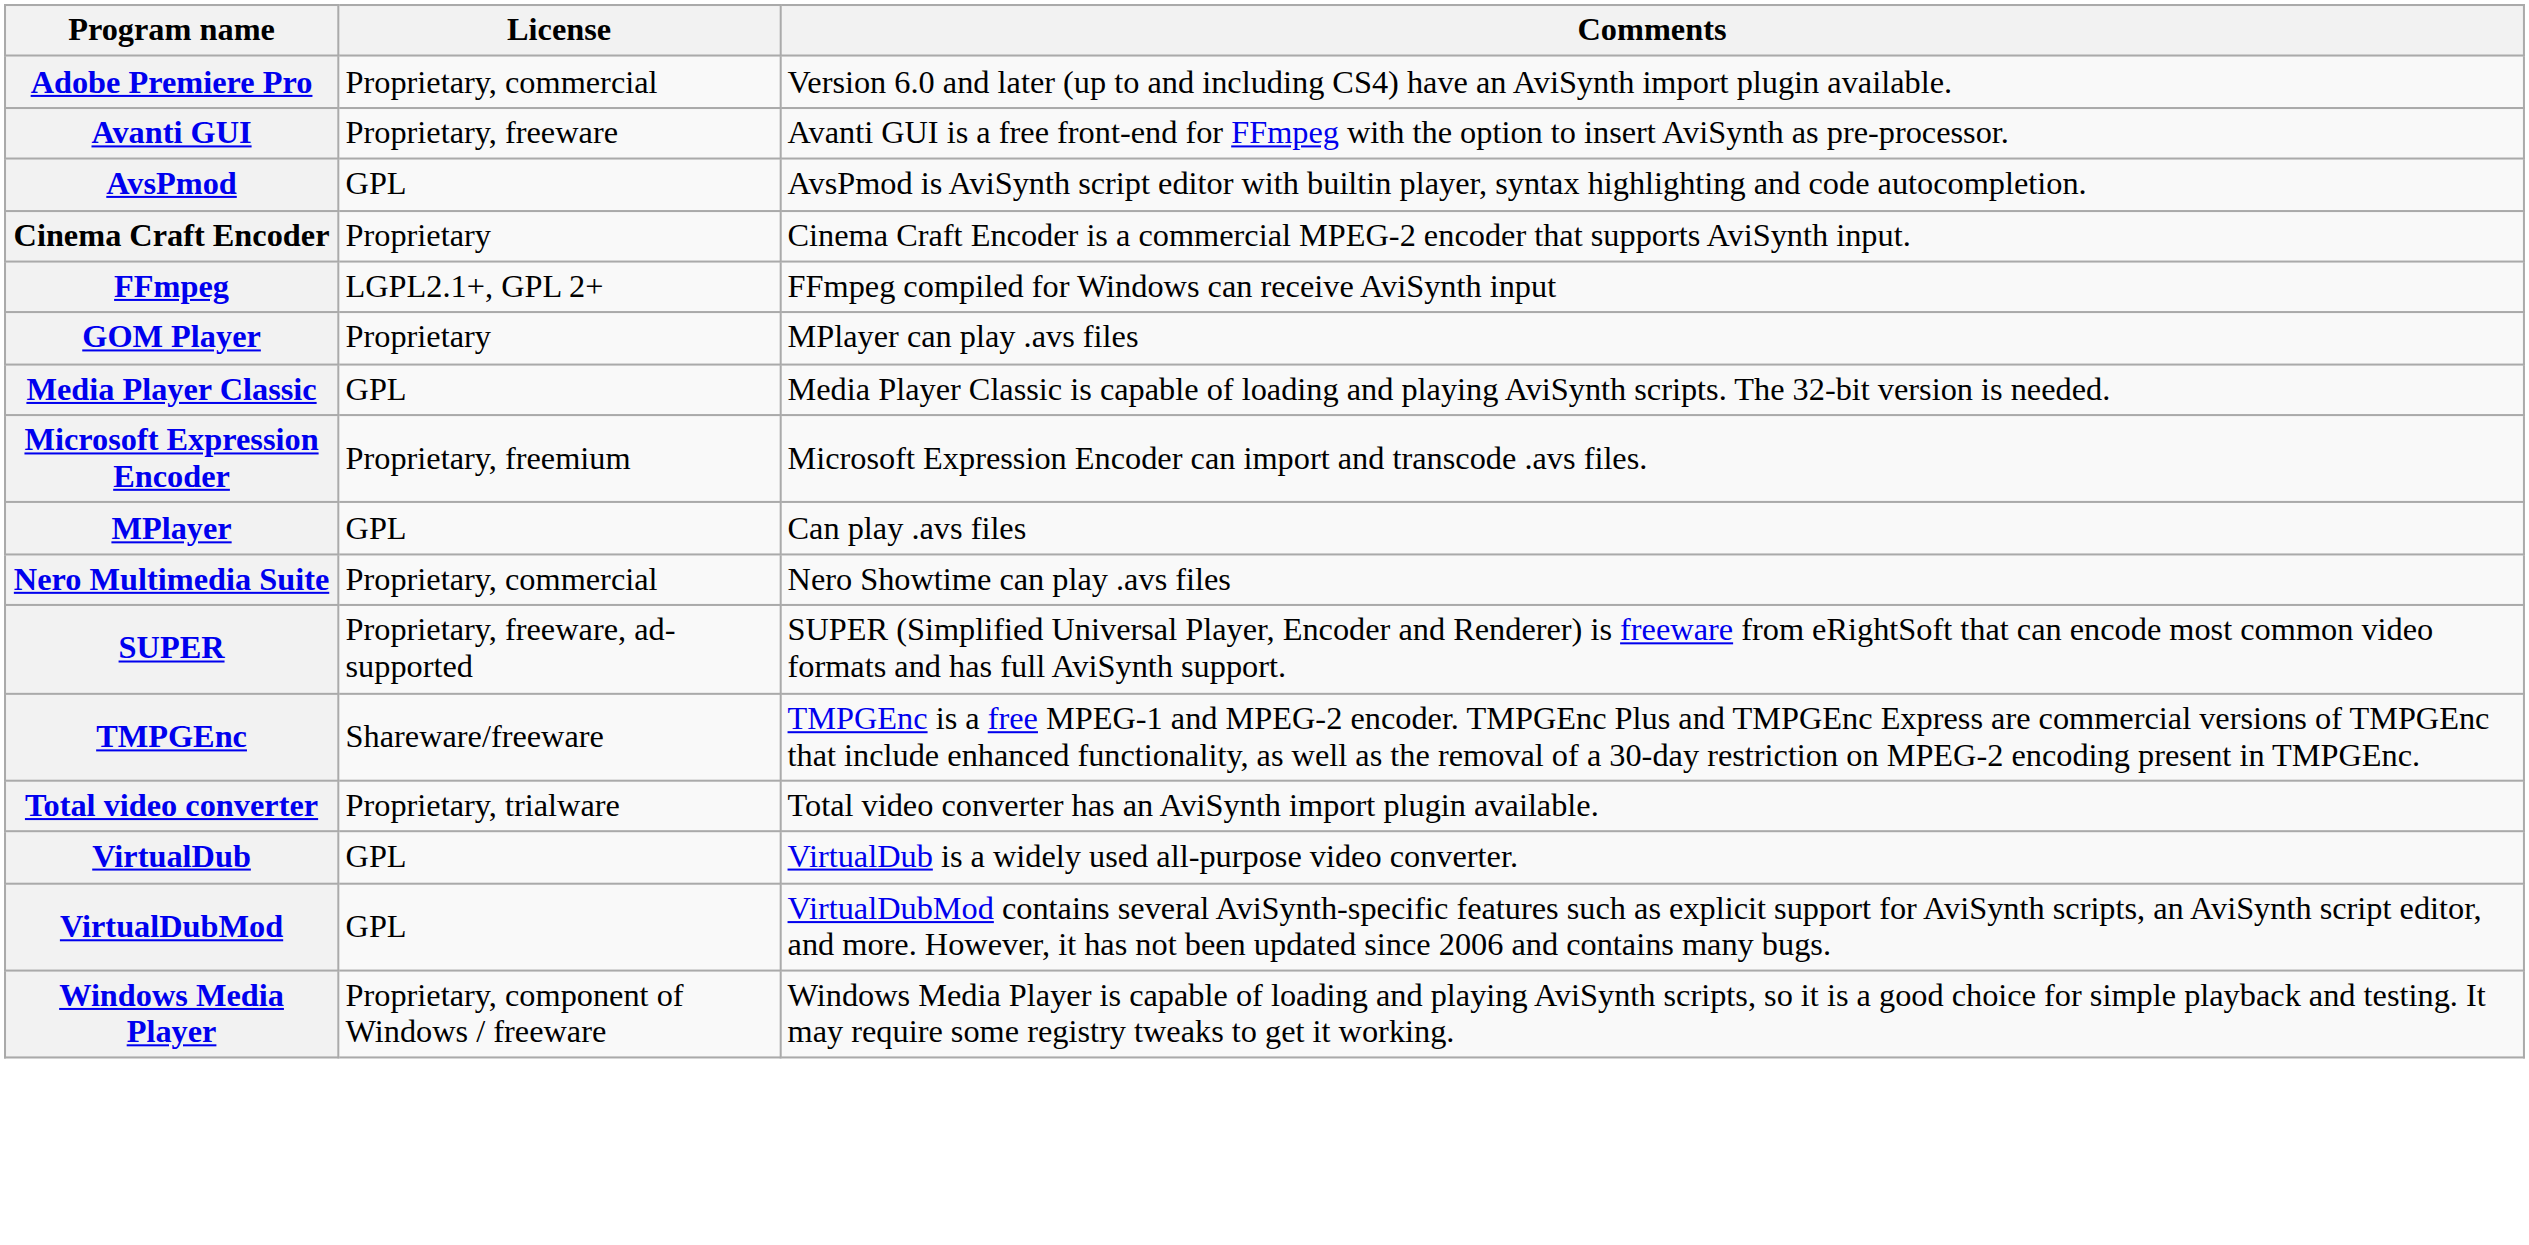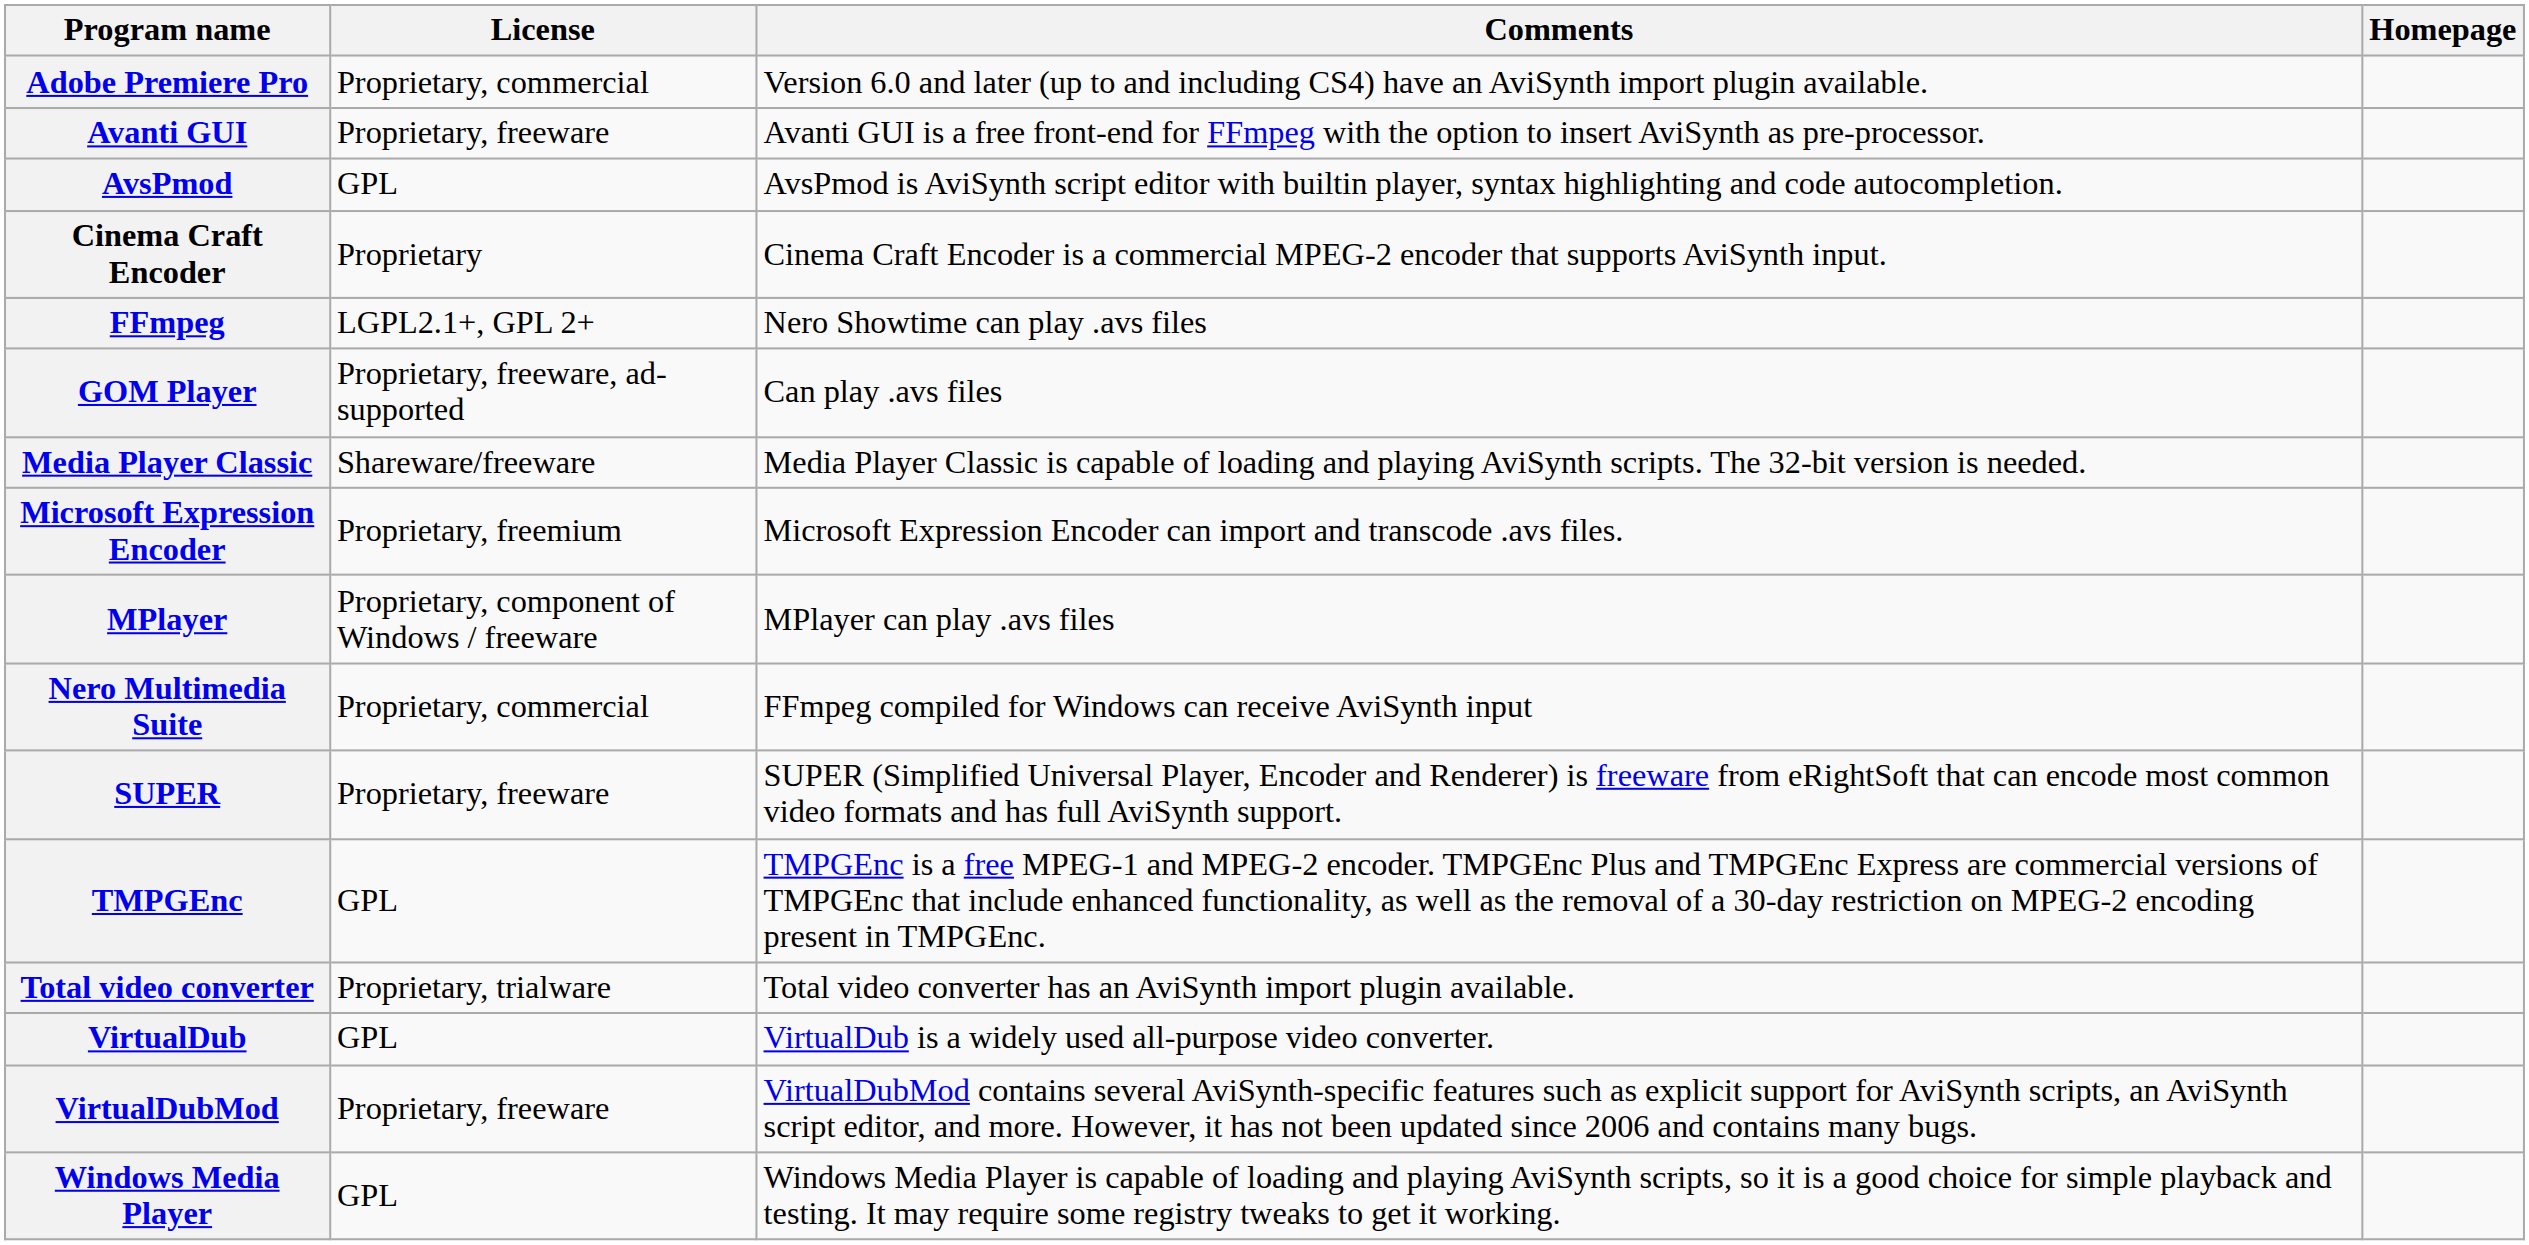+ column: Homepage
FFmpeg | Comments: FFmpeg compiled for Windows can receive AviSynth input -> Nero Showtime can play .avs files
GOM Player | License: Proprietary -> Proprietary, freeware, ad-supported
GOM Player | Comments: MPlayer can play .avs files -> Can play .avs files
Media Player Classic | License: GPL -> Shareware/freeware
MPlayer | License: GPL -> Proprietary, component of Windows / freeware
MPlayer | Comments: Can play .avs files -> MPlayer can play .avs files
Nero Multimedia Suite | Comments: Nero Showtime can play .avs files -> FFmpeg compiled for Windows can receive AviSynth input
SUPER | License: Proprietary, freeware, ad-supported -> Proprietary, freeware
TMPGEnc | License: Shareware/freeware -> GPL
VirtualDubMod | License: GPL -> Proprietary, freeware
Windows Media Player | License: Proprietary, component of Windows / freeware -> GPL
